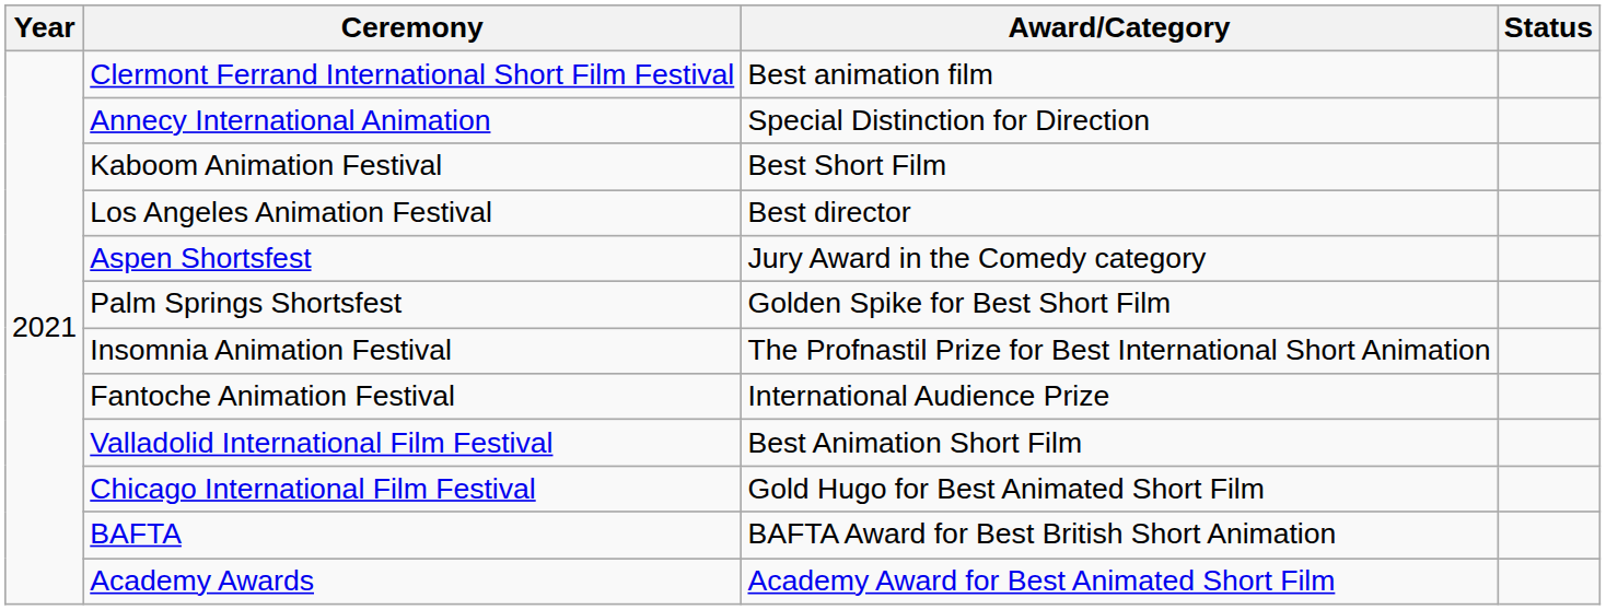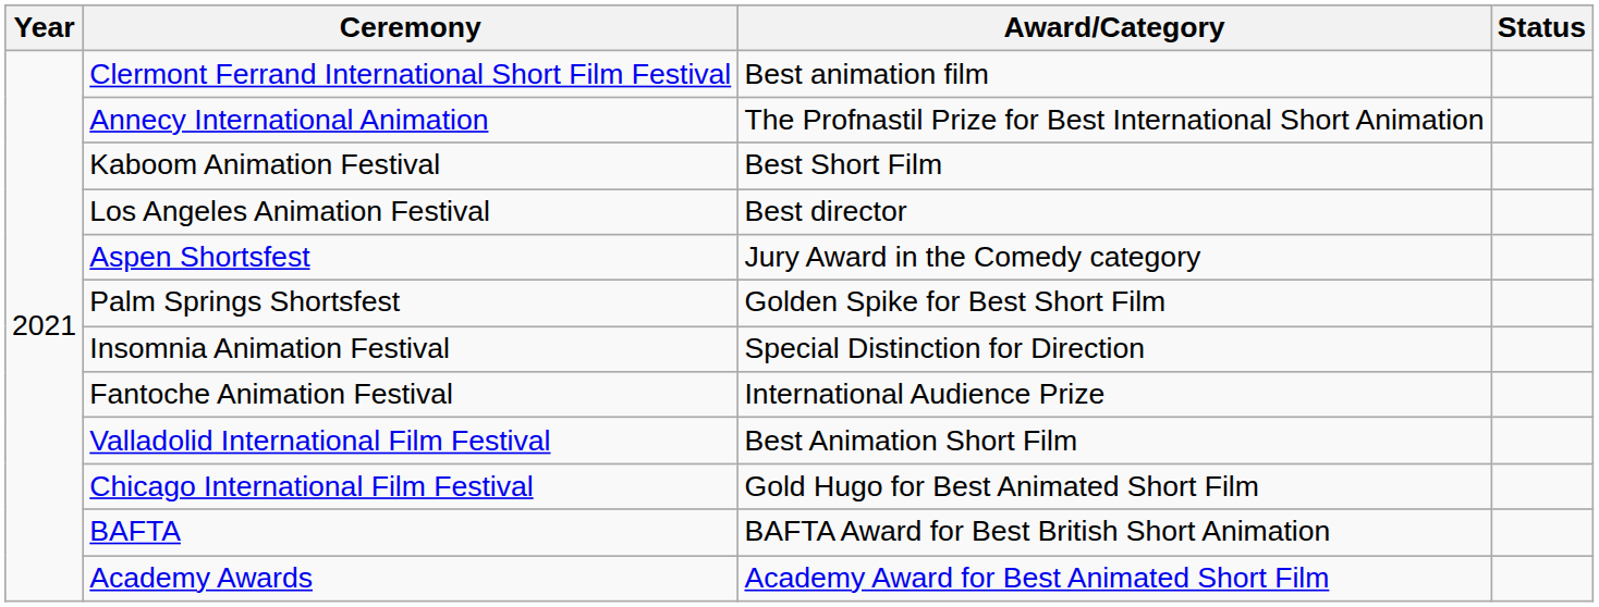Annecy International Animation | Award/Category: Special Distinction for Direction -> The Profnastil Prize for Best International Short Animation
Insomnia Animation Festival | Award/Category: The Profnastil Prize for Best International Short Animation -> Special Distinction for Direction
